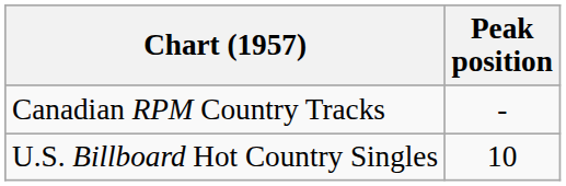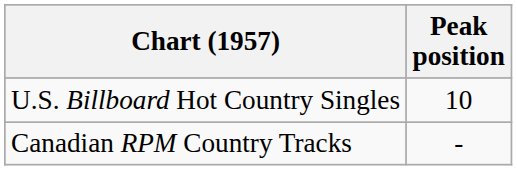rows swapped: U.S. Billboard Hot Country Singles <-> Canadian RPM Country Tracks
